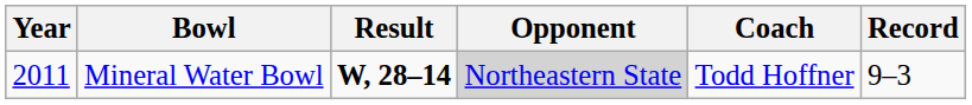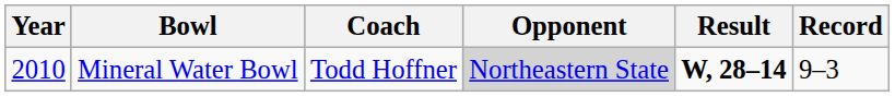columns swapped: Coach <-> Result
Mineral Water Bowl | Year: 2011 -> 2010
